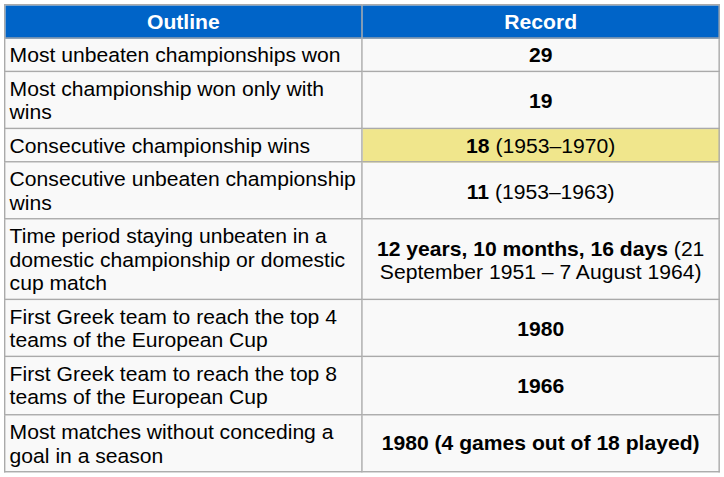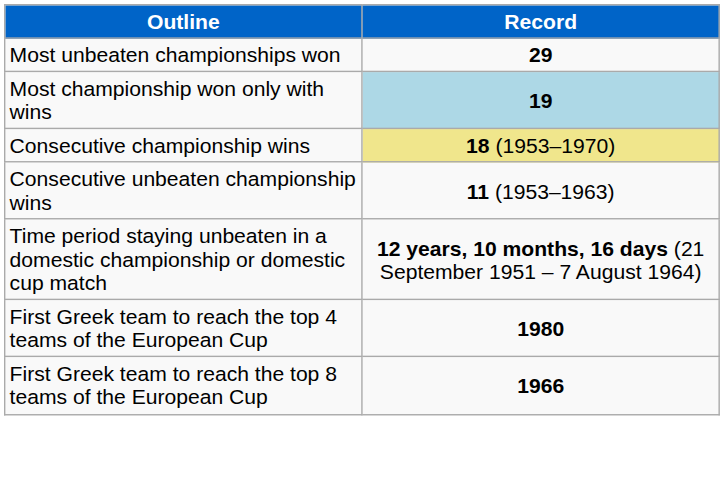Most championship won only with wins | Record: no background -> lightblue background
- row: Most matches without conceding a goal in a season | 1980 (4 games out of 18 played)
